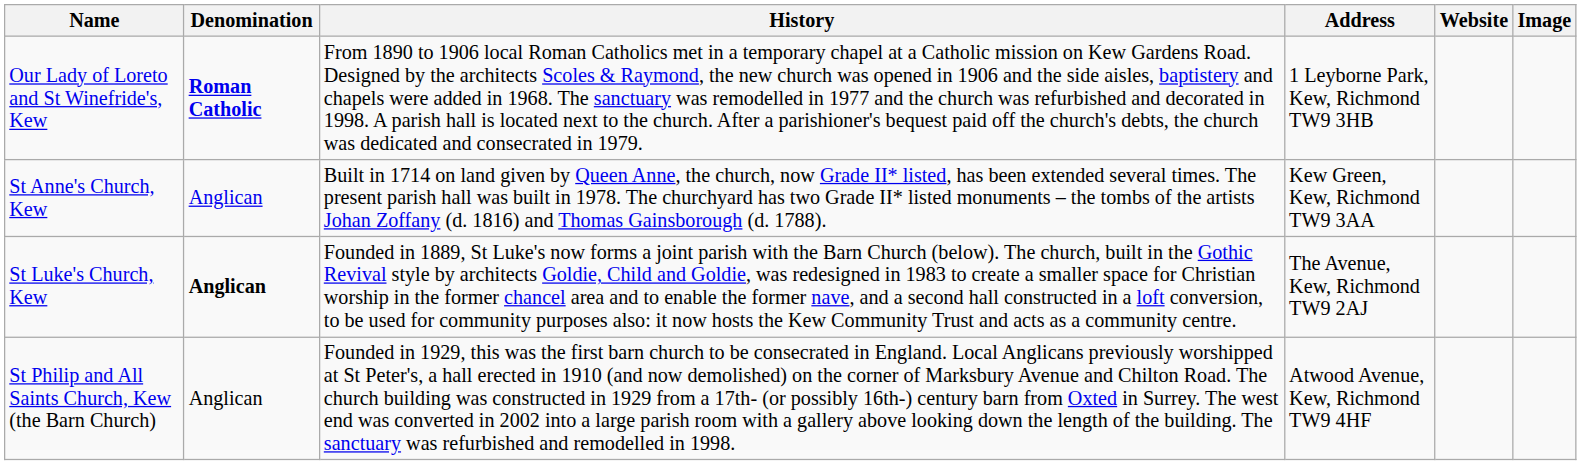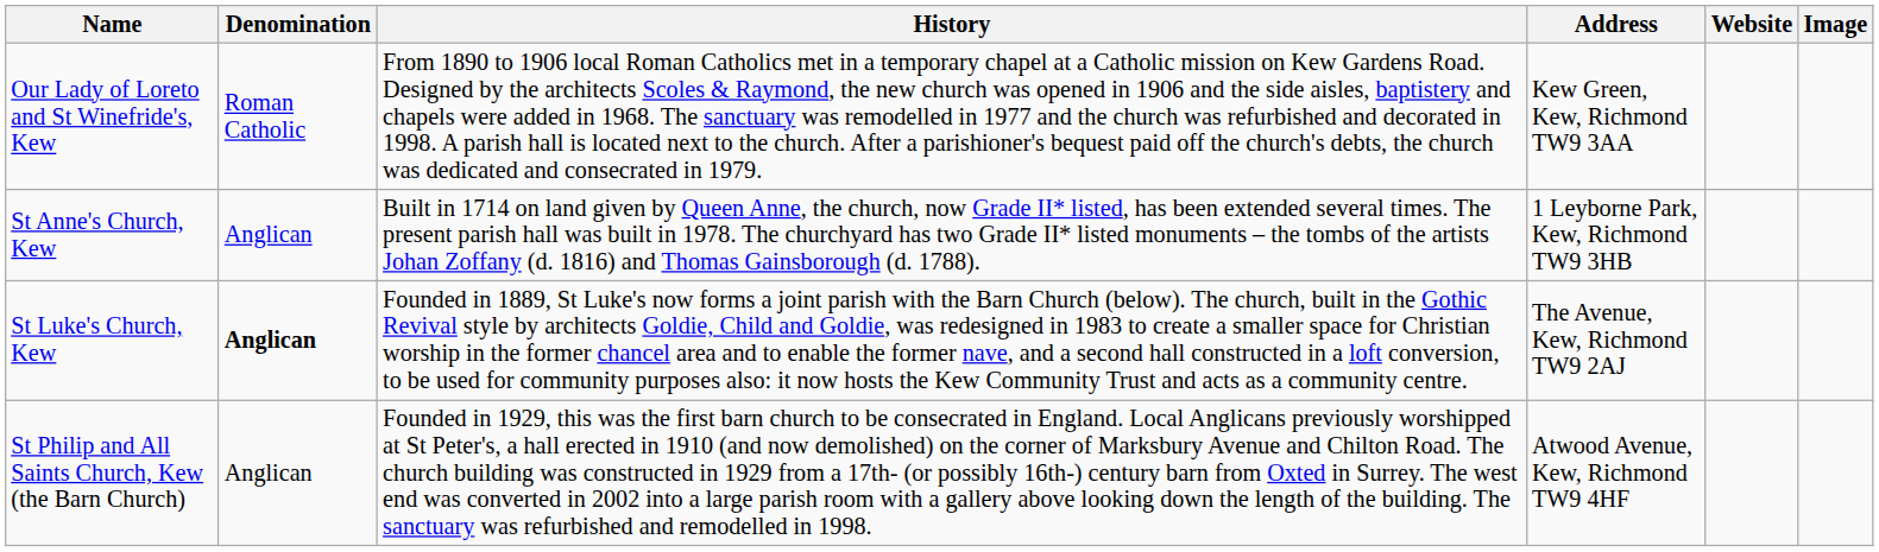Our Lady of Loreto and St Winefride's, Kew | Denomination: bold -> normal
Our Lady of Loreto and St Winefride's, Kew | Address: 1 Leyborne Park, Kew, Richmond TW9 3HB -> Kew Green, Kew, Richmond TW9 3AA
St Anne's Church, Kew | Address: Kew Green, Kew, Richmond TW9 3AA -> 1 Leyborne Park, Kew, Richmond TW9 3HB
